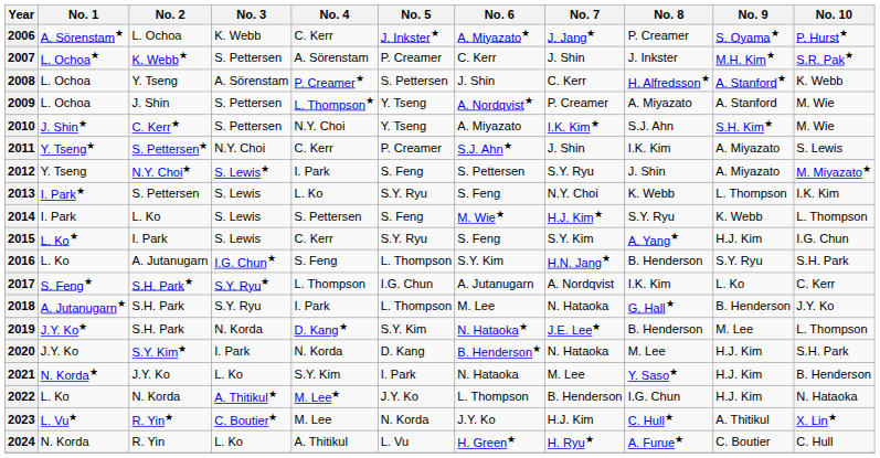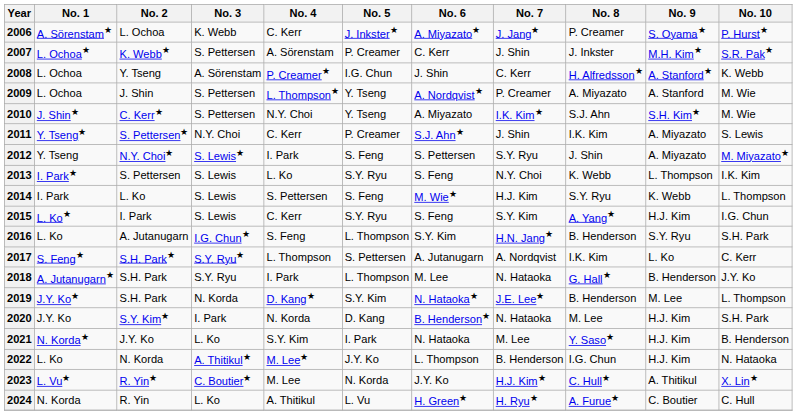2008 | No. 5: S. Pettersen -> I.G. Chun
2014 | No. 7: H.J. Kim★ -> H.J. Kim
2017 | No. 5: I.G. Chun -> S. Pettersen
2023 | No. 7: H.J. Kim -> H.J. Kim★
